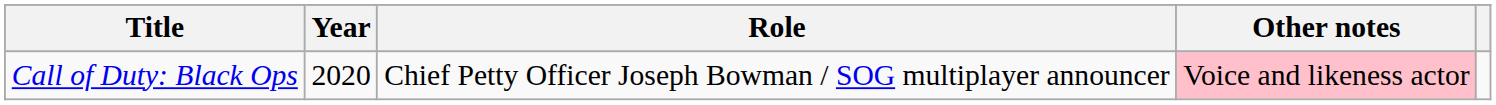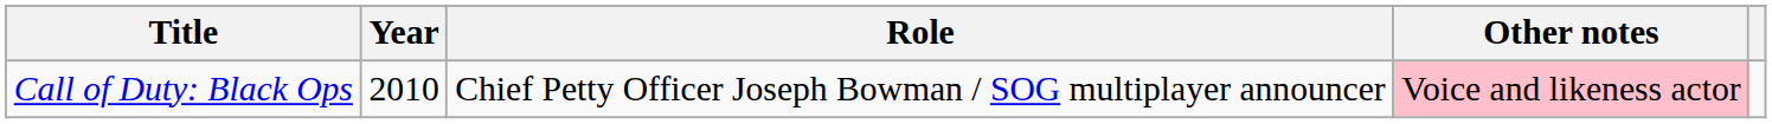Call of Duty: Black Ops | Year: 2020 -> 2010
